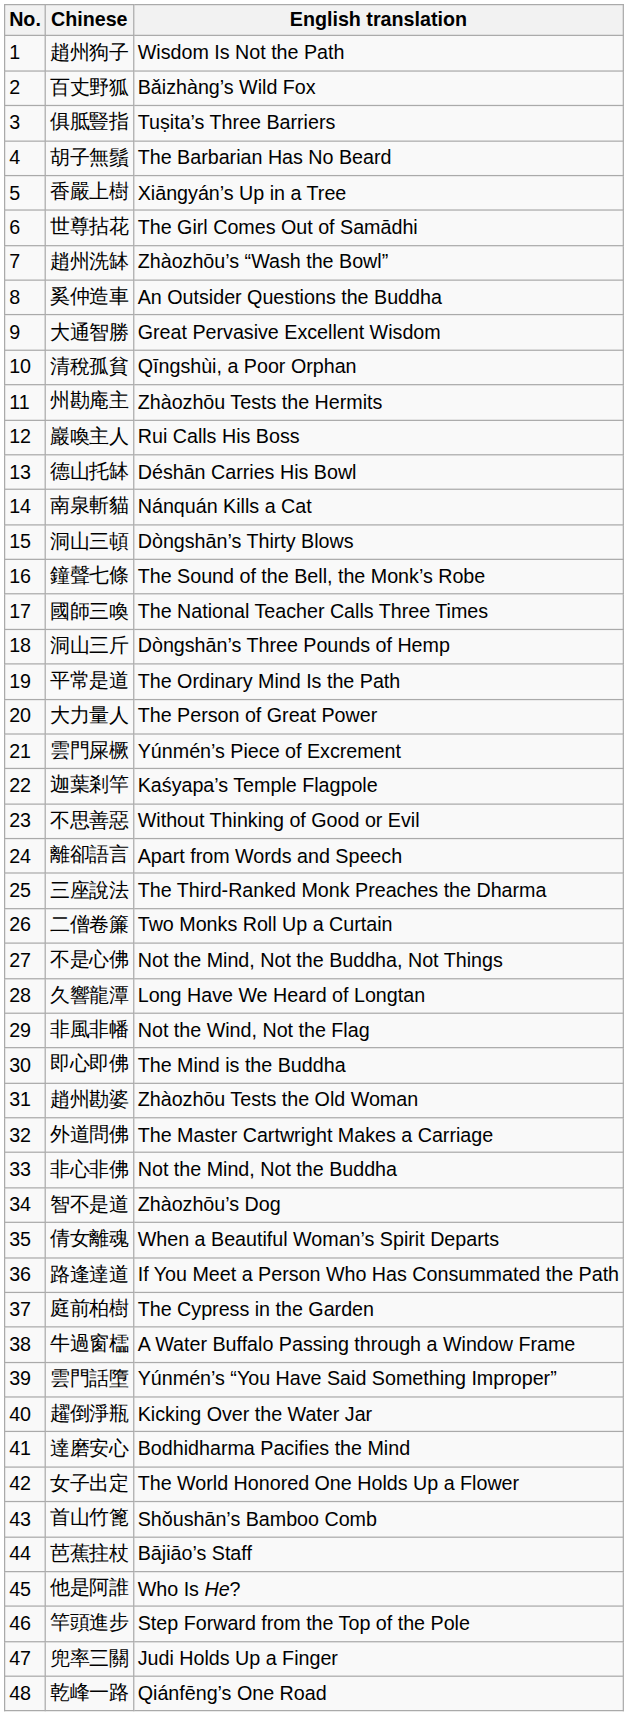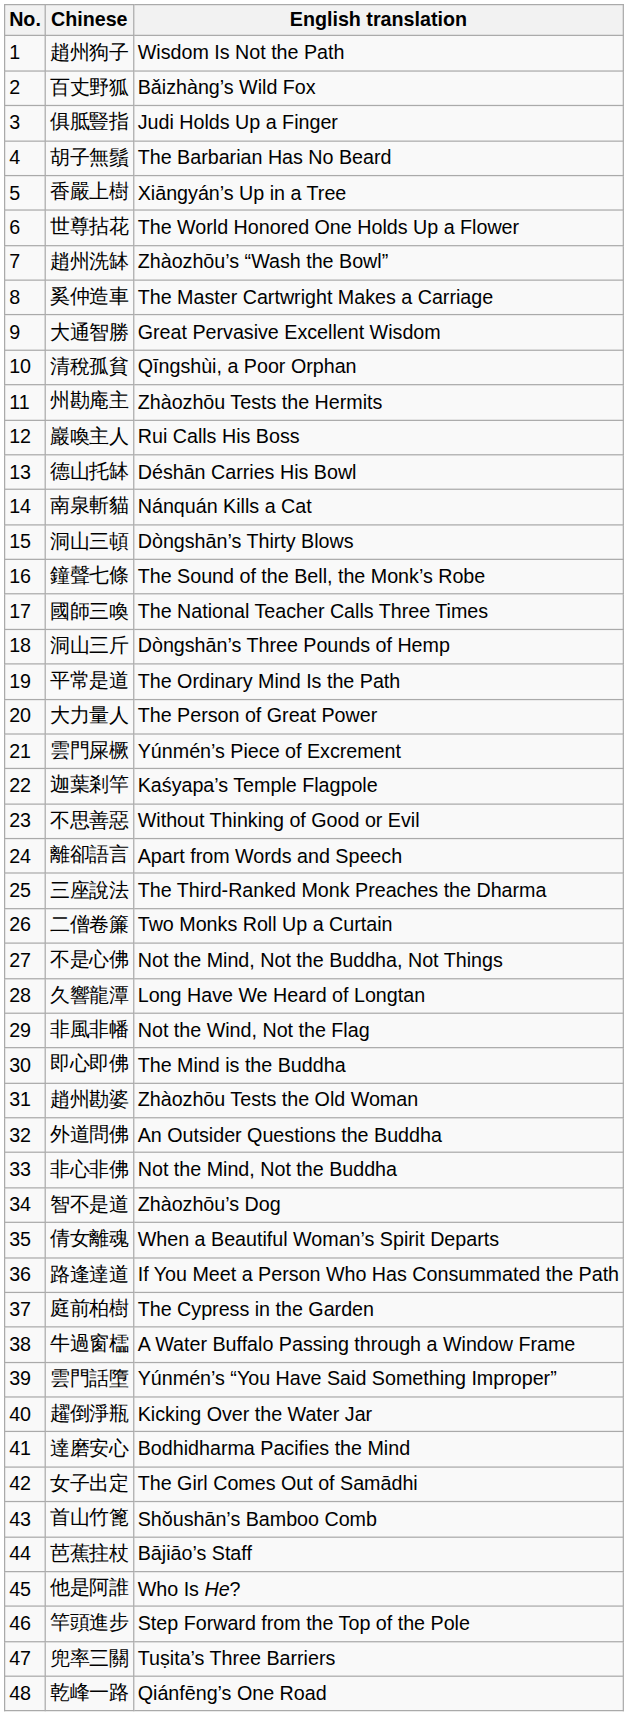俱胝豎指 | English translation: Tuṣita’s Three Barriers -> Judi Holds Up a Finger
世尊拈花 | English translation: The Girl Comes Out of Samādhi -> The World Honored One Holds Up a Flower
奚仲造車 | English translation: An Outsider Questions the Buddha -> The Master Cartwright Makes a Carriage
外道問佛 | English translation: The Master Cartwright Makes a Carriage -> An Outsider Questions the Buddha
女子出定 | English translation: The World Honored One Holds Up a Flower -> The Girl Comes Out of Samādhi
兜率三關 | English translation: Judi Holds Up a Finger -> Tuṣita’s Three Barriers
